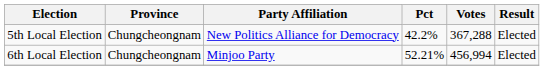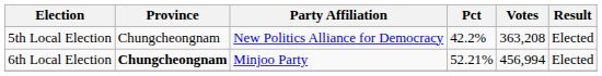5th Local Election | Votes: 367,288 -> 363,208
6th Local Election | Province: normal -> bold
